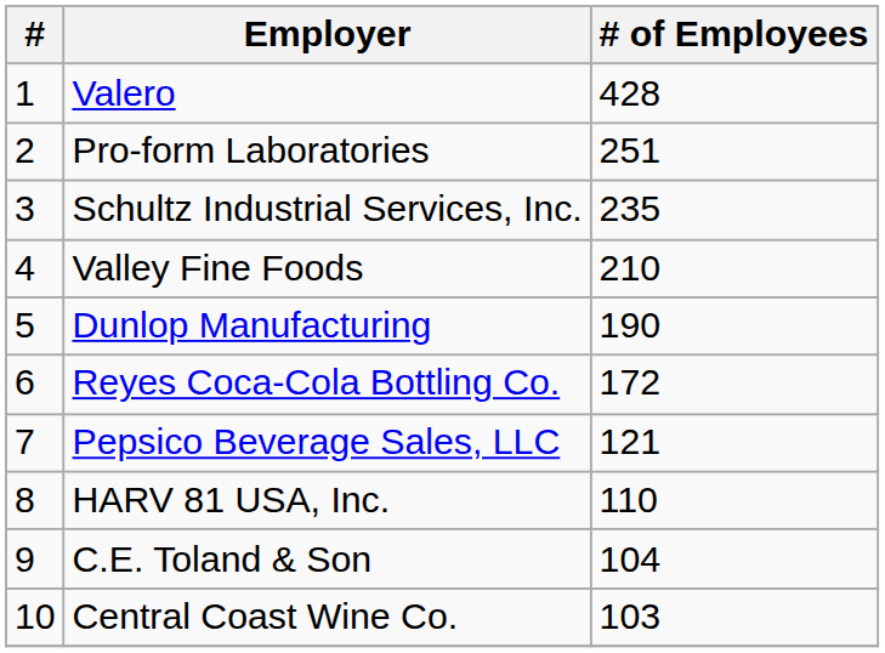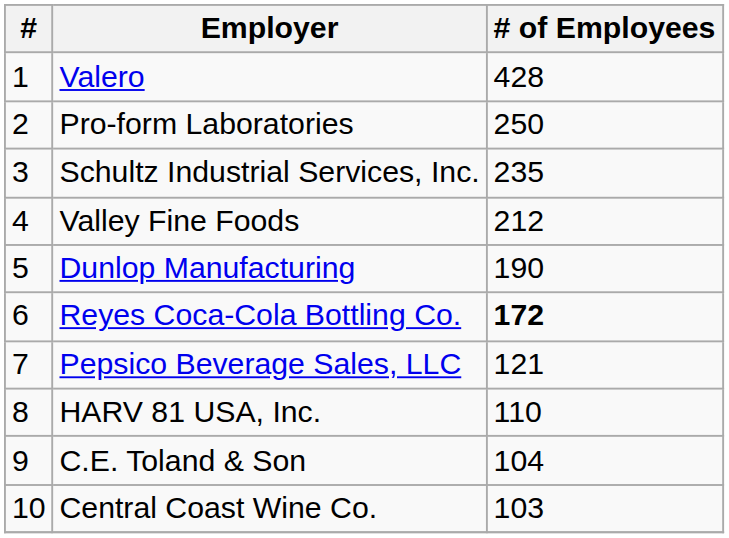Pro-form Laboratories | # of Employees: 251 -> 250
Valley Fine Foods | # of Employees: 210 -> 212
Reyes Coca-Cola Bottling Co. | # of Employees: normal -> bold
